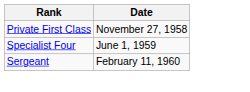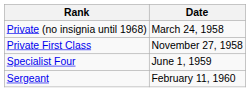+ row: Private (no insignia until 1968) | March 24, 1958
